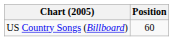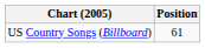US Country Songs (Billboard) | Position: 60 -> 61
